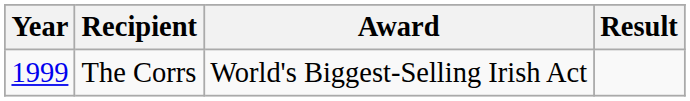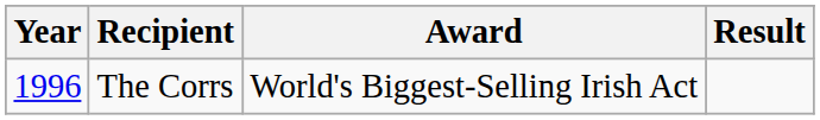The Corrs | Year: 1999 -> 1996
